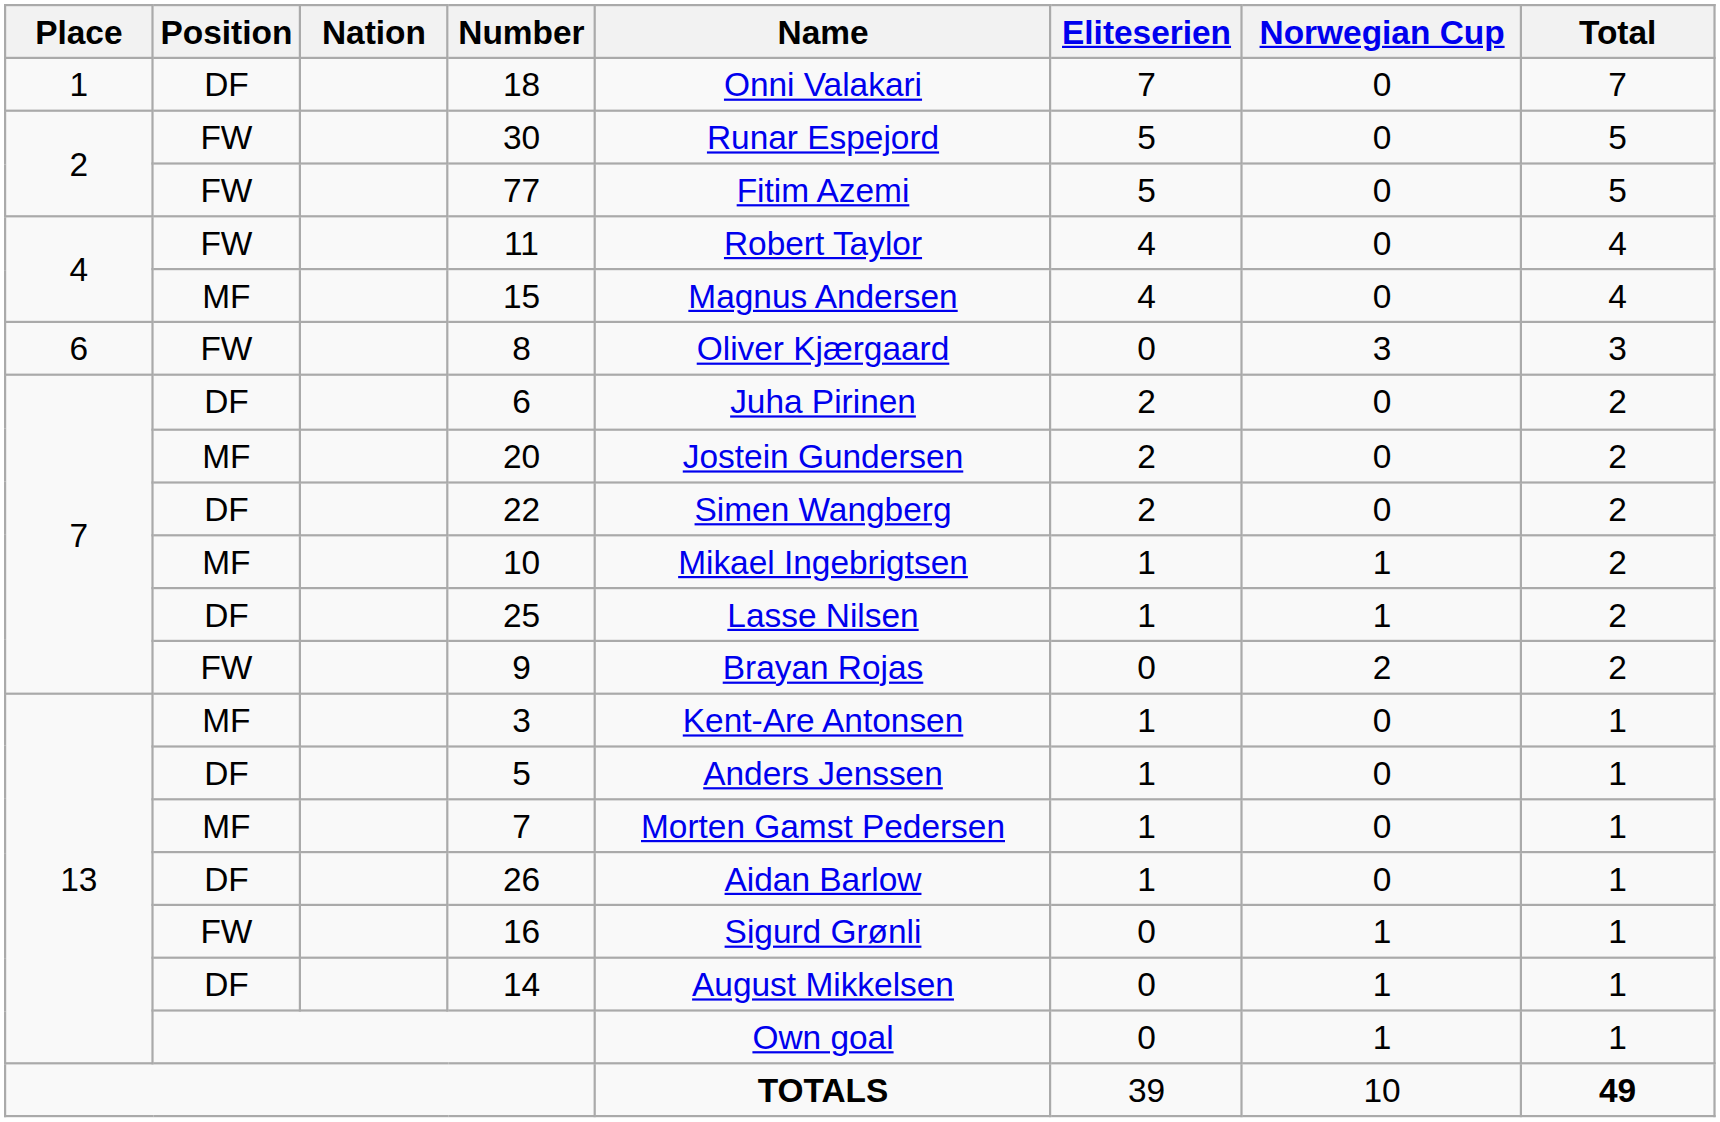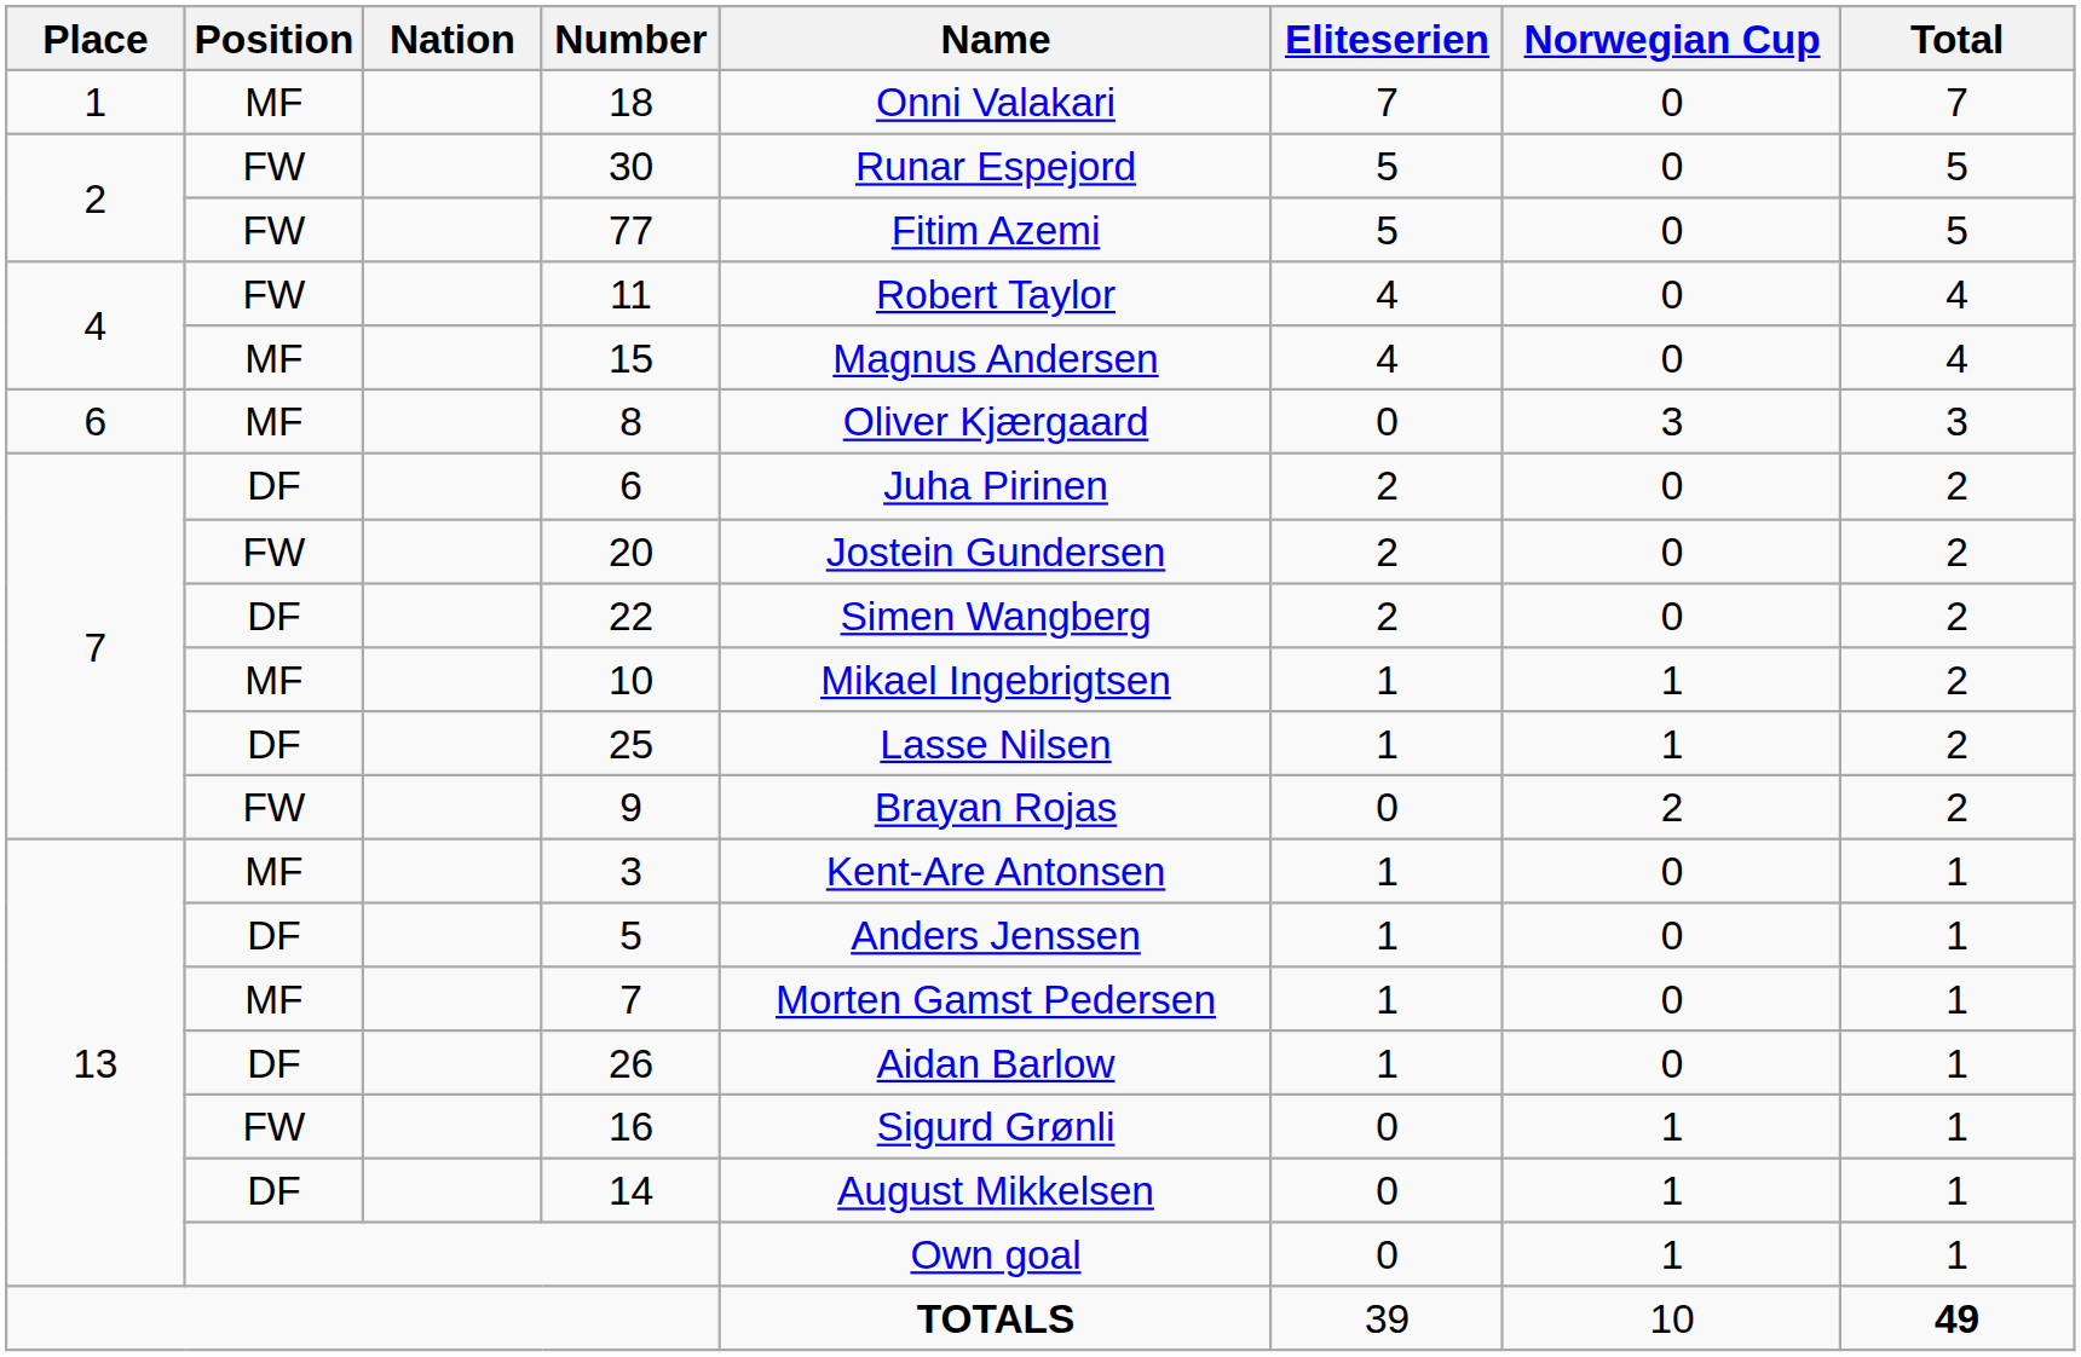18 | Position: DF -> MF
8 | Position: FW -> MF
20 | Position: MF -> FW
